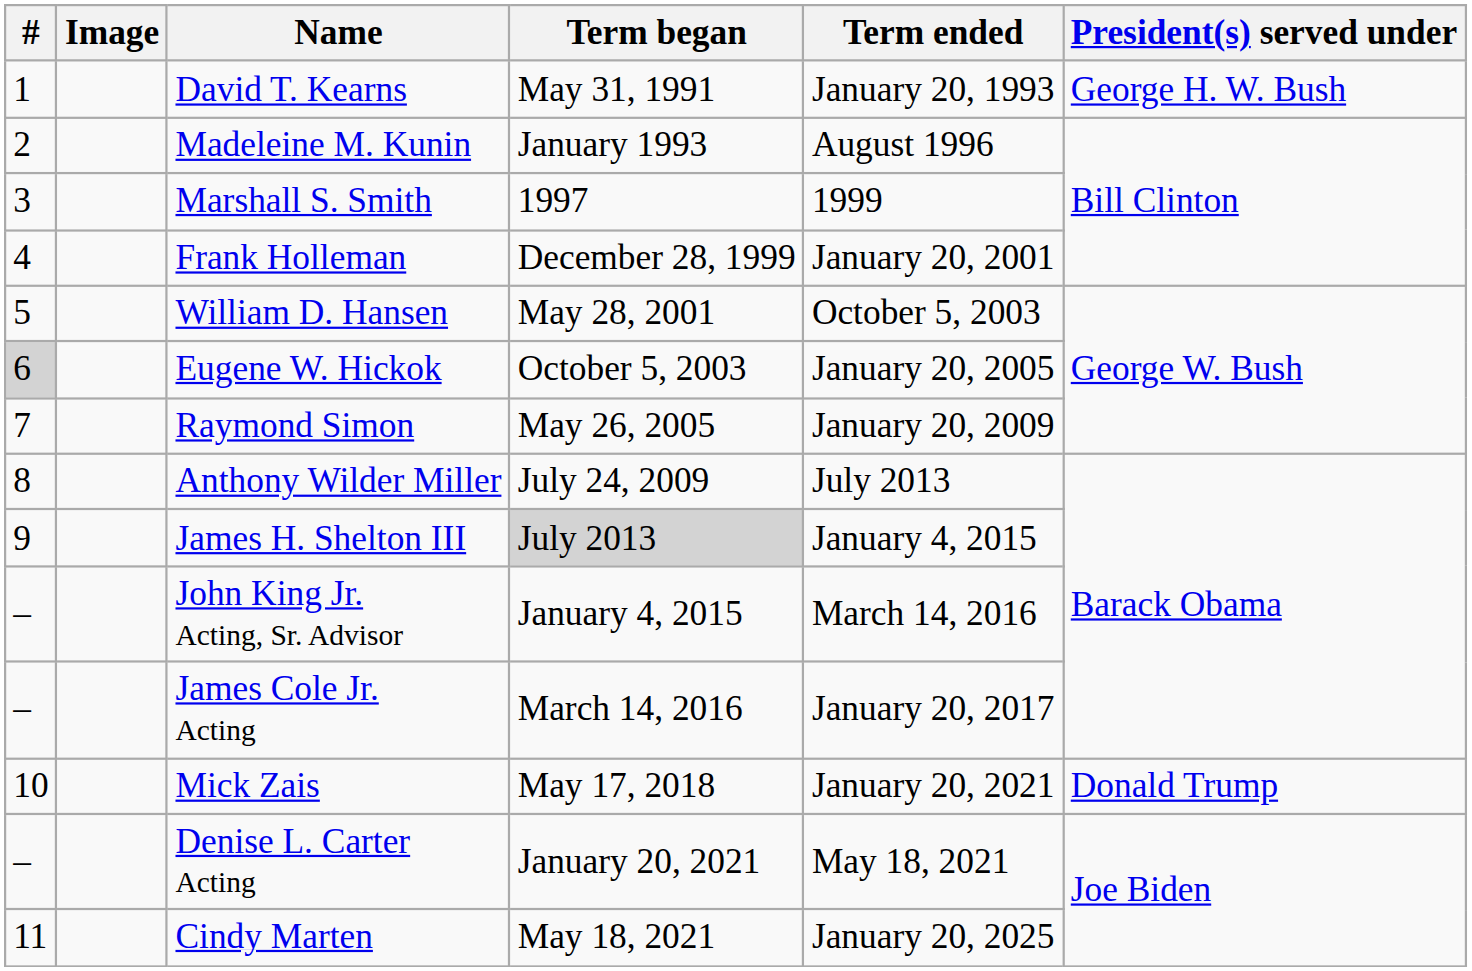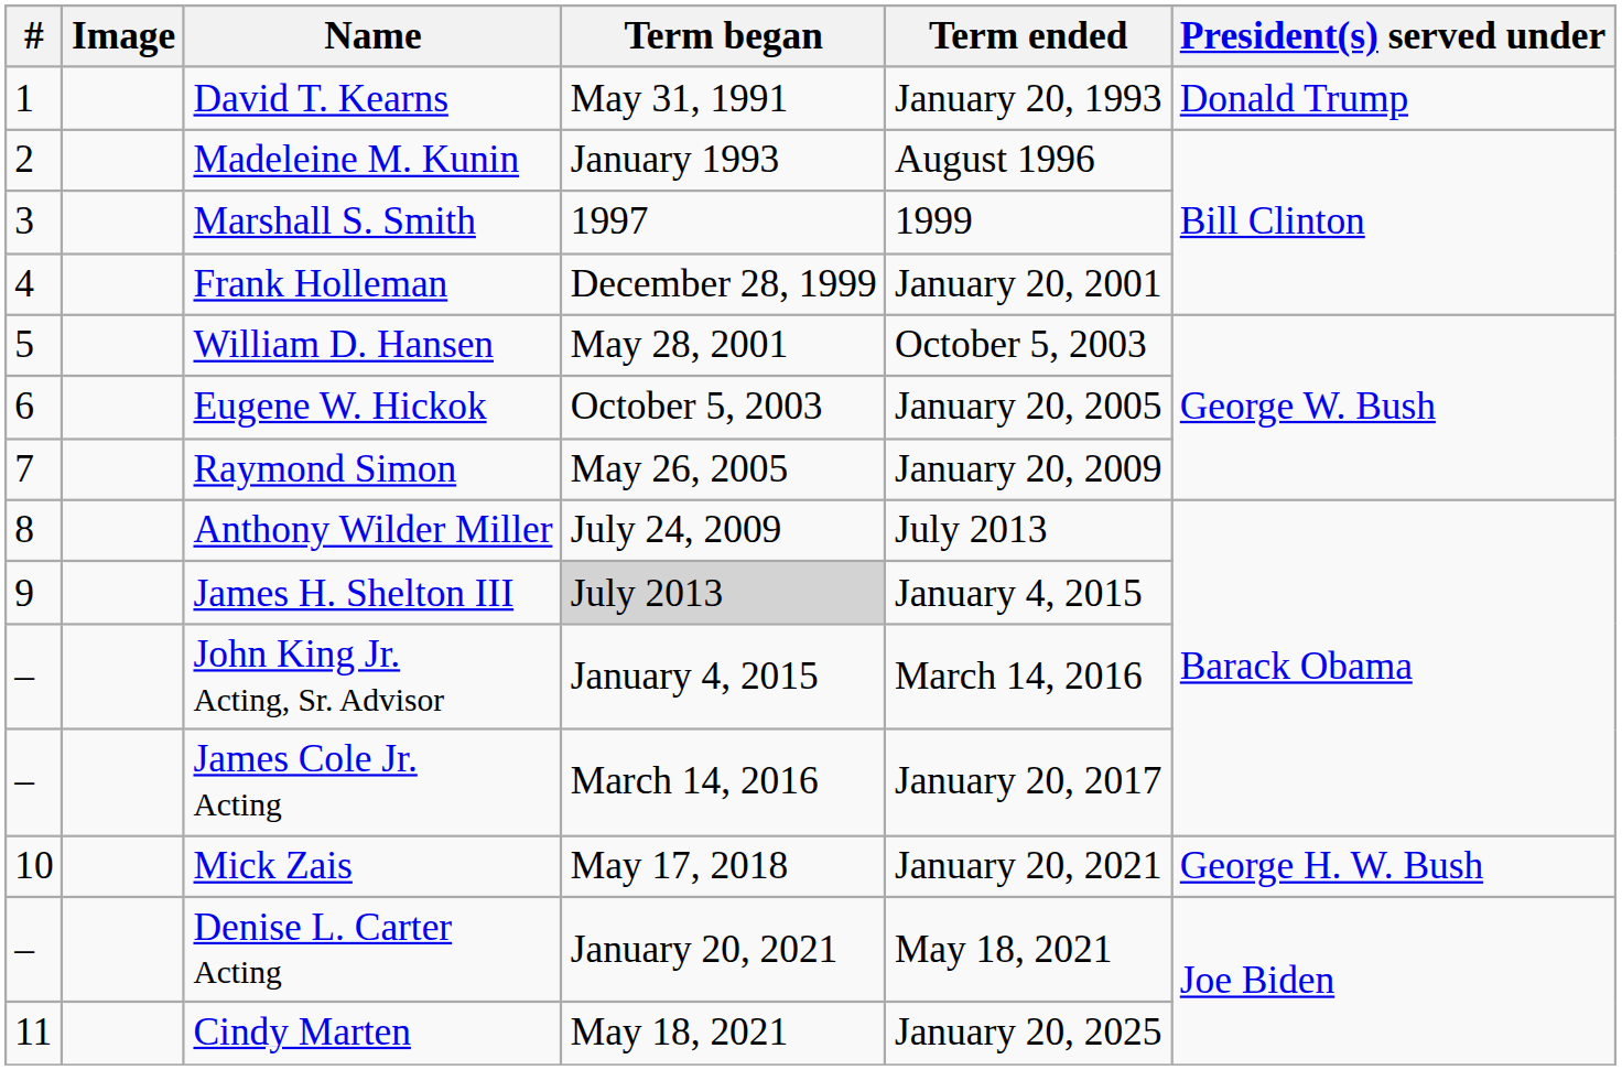David T. Kearns | President(s) served under: George H. W. Bush -> Donald Trump
Eugene W. Hickok | #: lightgrey background -> no background
Mick Zais | President(s) served under: Donald Trump -> George H. W. Bush
